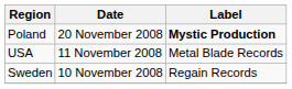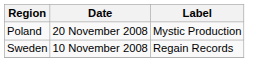Poland | Label: bold -> normal
- row: USA | 11 November 2008 | Metal Blade Records
